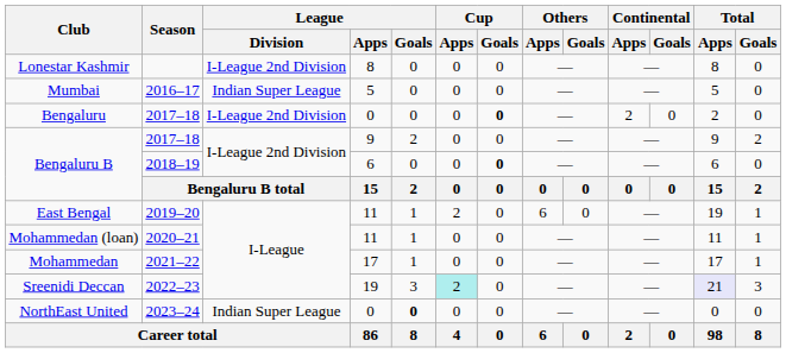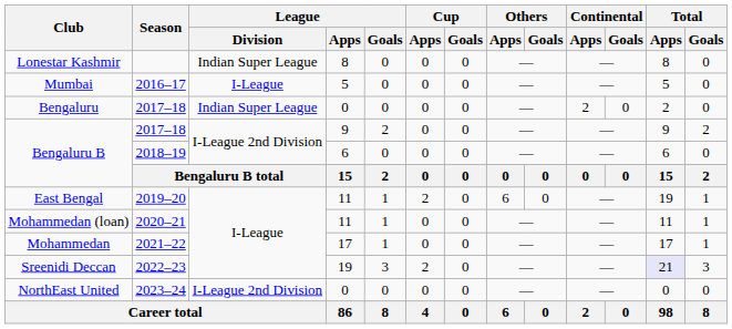Lonestar Kashmir | League / Division: I-League 2nd Division -> Indian Super League
Mumbai | League / Division: Indian Super League -> I-League
Bengaluru | League / Division: I-League 2nd Division -> Indian Super League
Bengaluru | Cup / Goals: bold -> normal
Bengaluru B / 2018–19 | Cup / Goals: bold -> normal
Sreenidi Deccan | Cup / Apps: paleturquoise background -> no background
NorthEast United | League / Division: Indian Super League -> I-League 2nd Division
NorthEast United | League / Goals: bold -> normal
